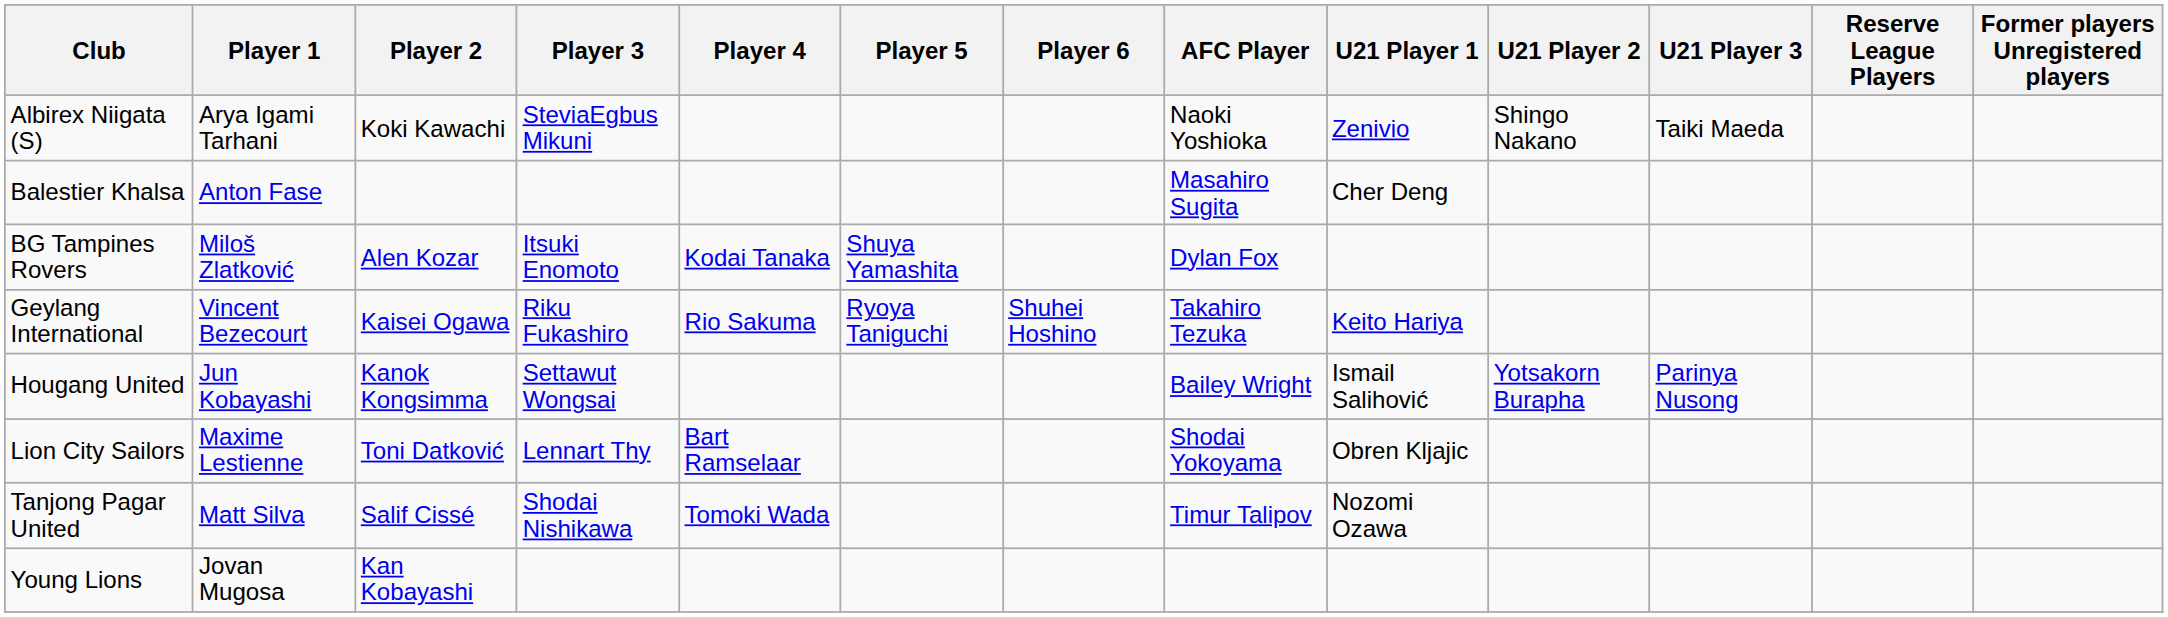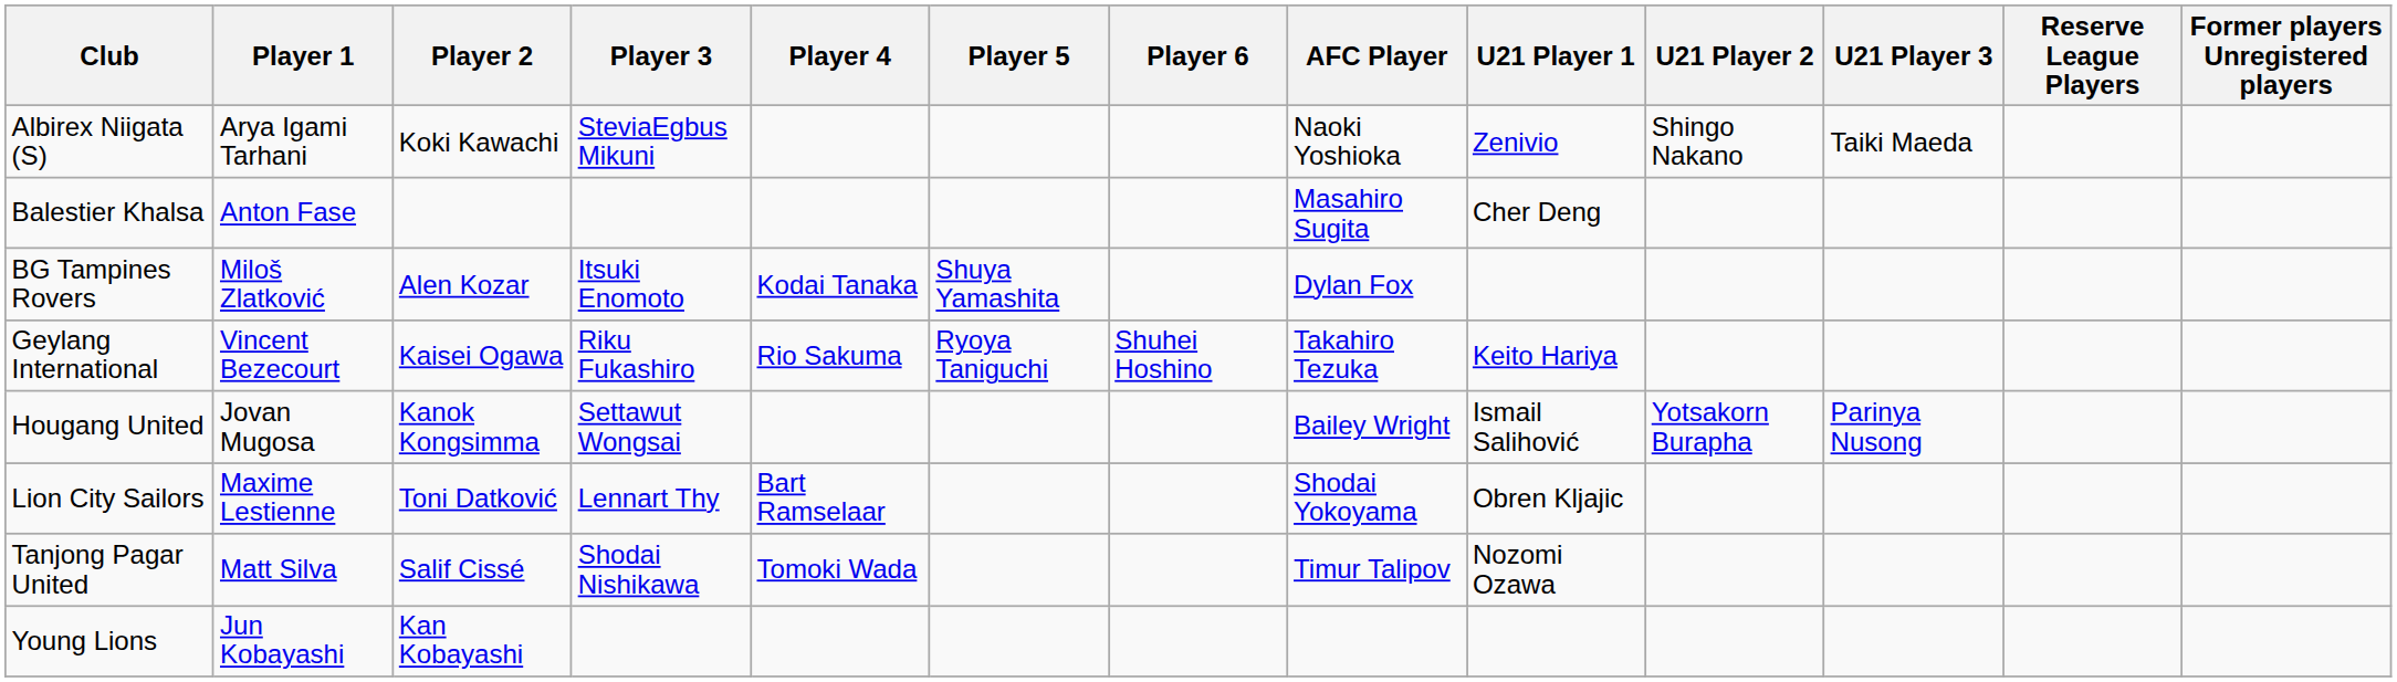Hougang United | Player 1: Jun Kobayashi -> Jovan Mugosa
Young Lions | Player 1: Jovan Mugosa -> Jun Kobayashi
